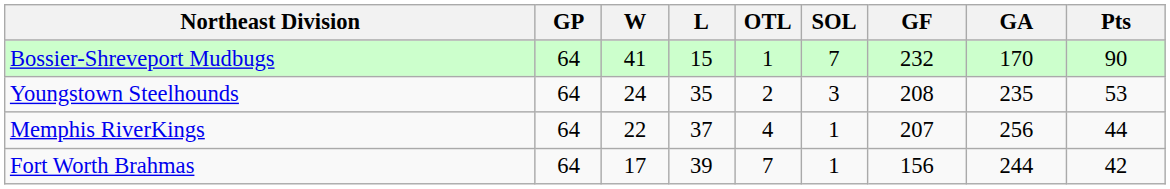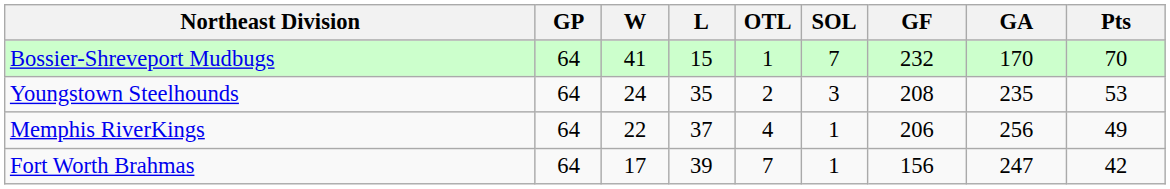Bossier-Shreveport Mudbugs | Pts: 90 -> 70
Memphis RiverKings | GF: 207 -> 206
Memphis RiverKings | Pts: 44 -> 49
Fort Worth Brahmas | GA: 244 -> 247
